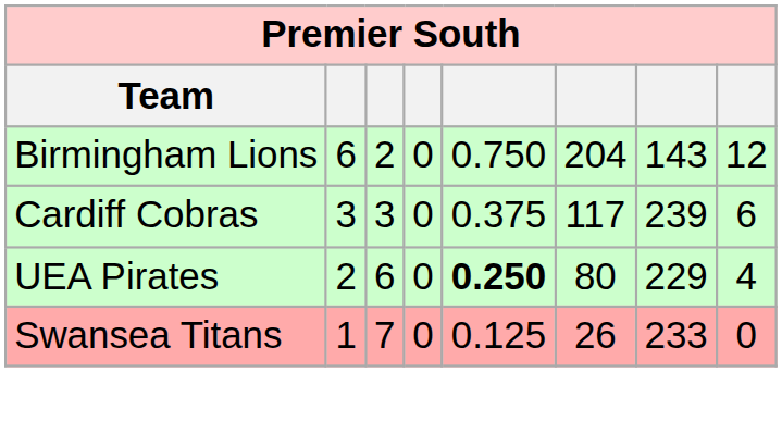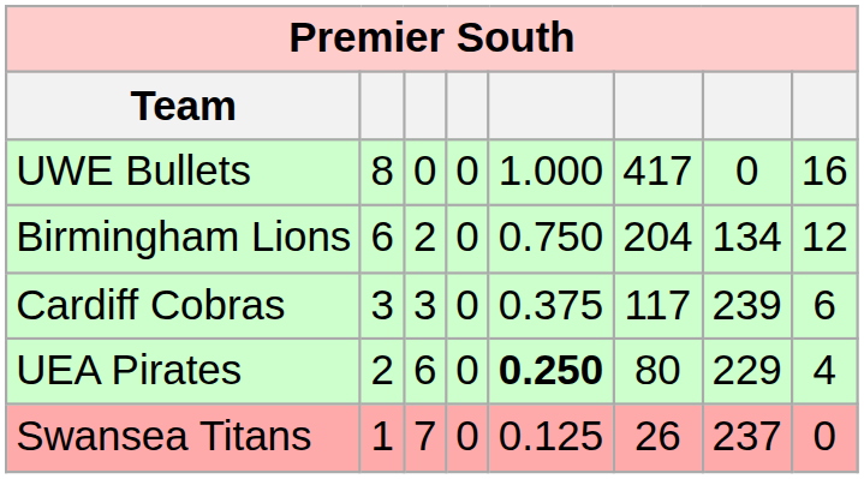+ row: UWE Bullets | 8 | 0 | 0 | 1.000 | 417 | 0 | 16
Birmingham Lions | column 7: 143 -> 134
Swansea Titans | column 7: 233 -> 237
